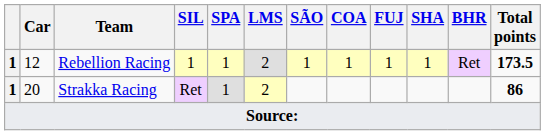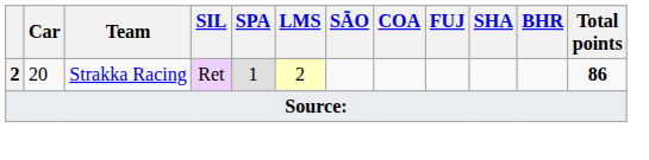- row: 1 | 12 | Rebellion Racing | 1 | 1 | 2 | 1 | 1 | 1 | 1 | Ret | 173.5
Strakka Racing | column 1: 1 -> 2
